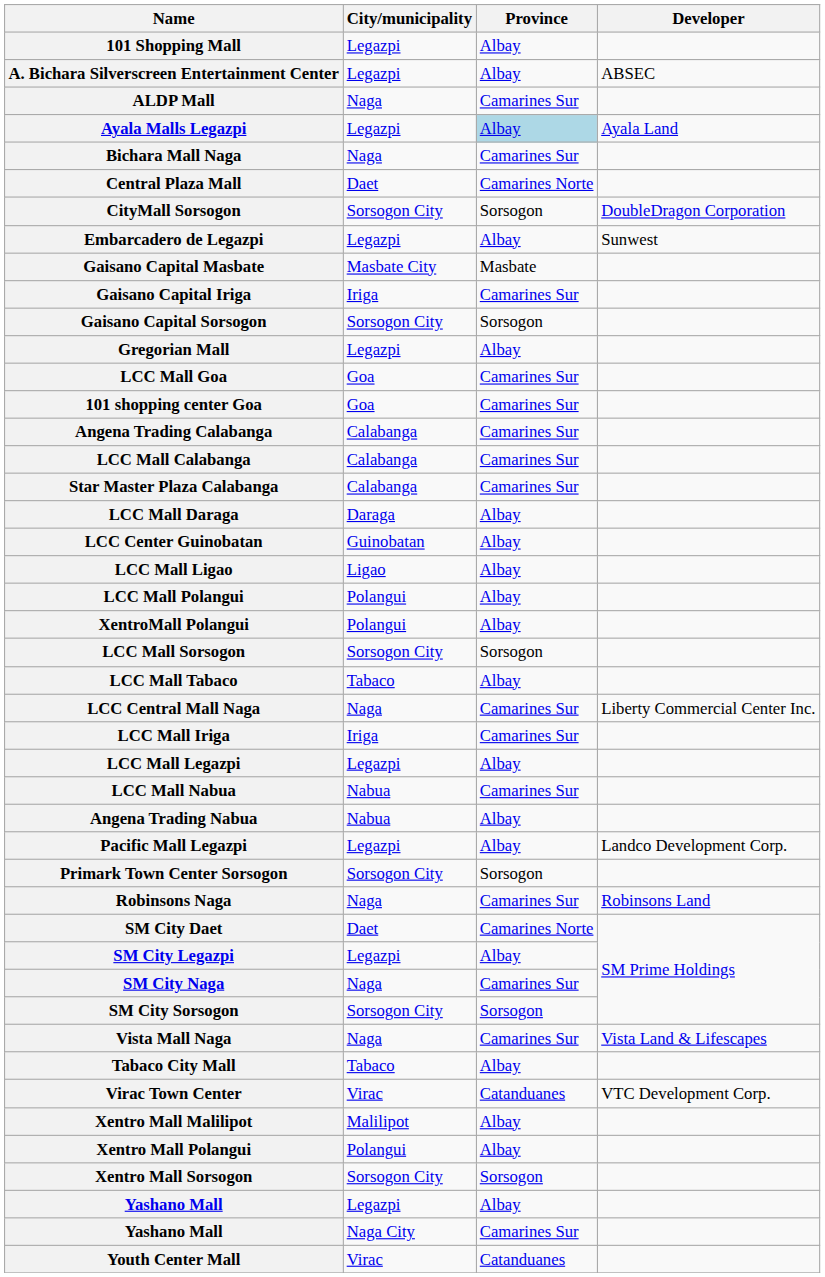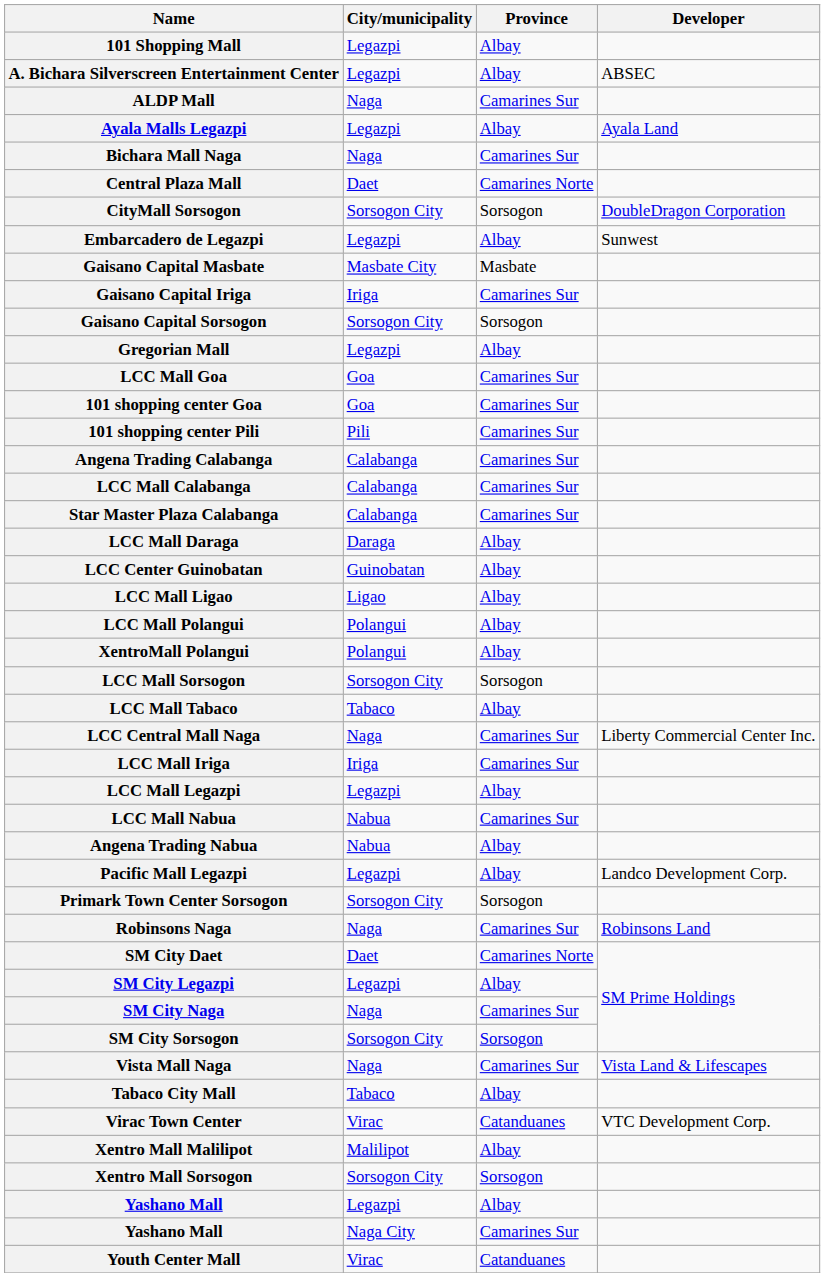Ayala Malls Legazpi | Province: lightblue background -> no background
+ row: 101 shopping center Pili | Pili | Camarines Sur
- row: Xentro Mall Polangui | Polangui | Albay
